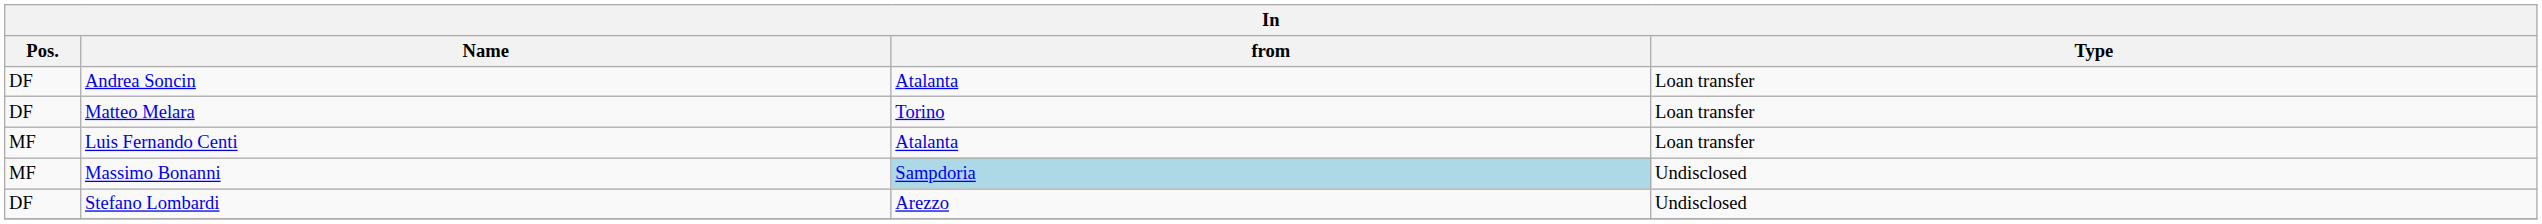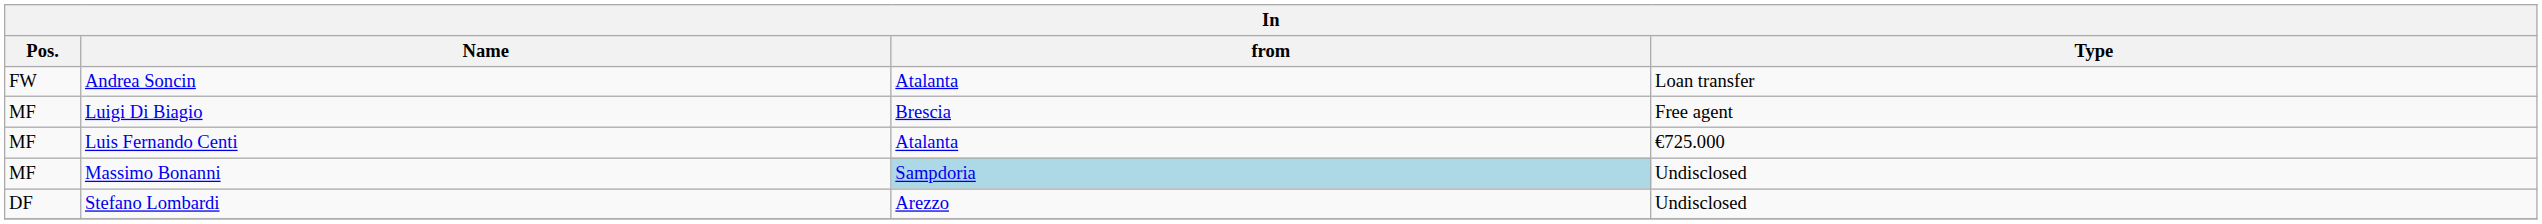Andrea Soncin | Pos.: DF -> FW
- row: DF | Matteo Melara | Torino | Loan transfer
+ row: MF | Luigi Di Biagio | Brescia | Free agent
Luis Fernando Centi | Type: Loan transfer -> €725.000
